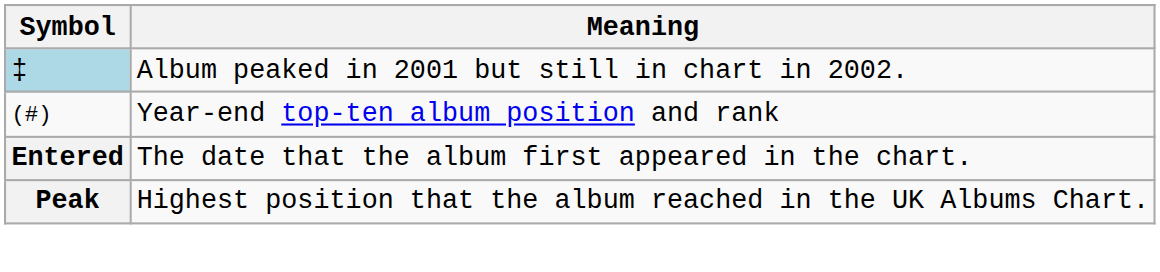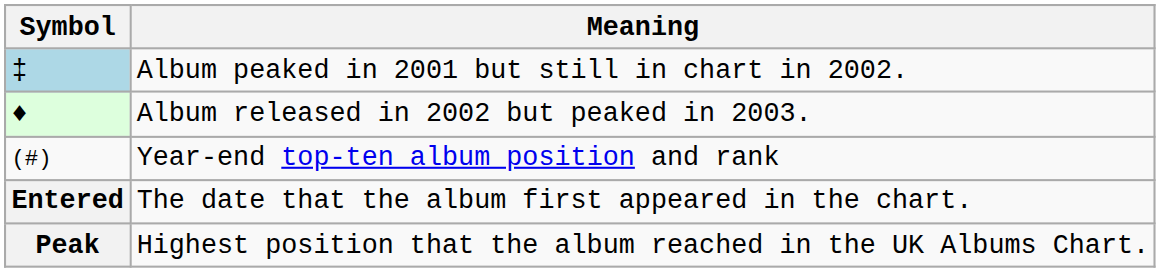+ row: ♦ | Album released in 2002 but peaked in 2003.
